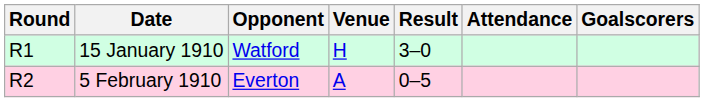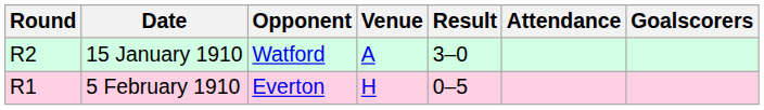15 January 1910 | Round: R1 -> R2
15 January 1910 | Venue: H -> A
5 February 1910 | Round: R2 -> R1
5 February 1910 | Venue: A -> H
